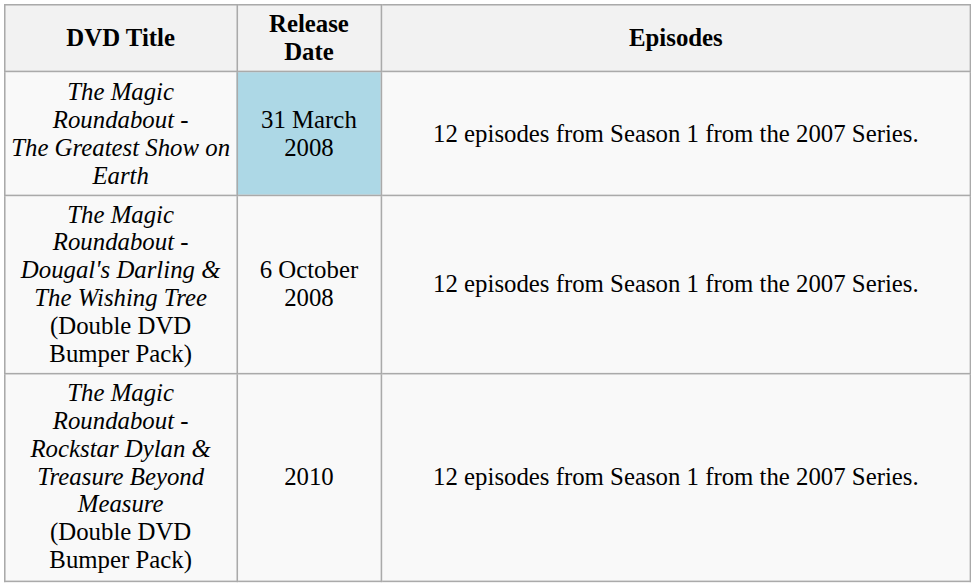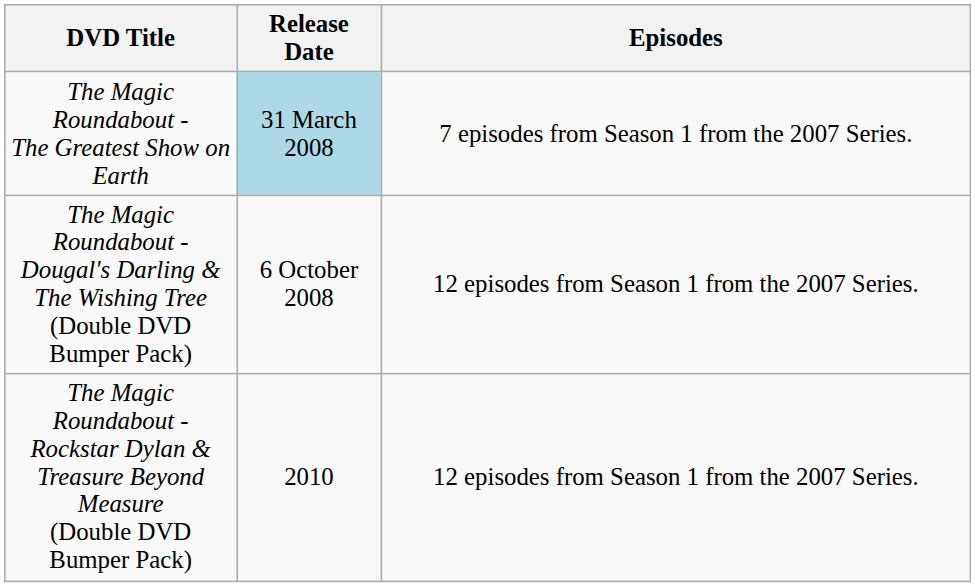The Magic Roundabout - The Greatest Show on Earth | Episodes: 12 episodes from Season 1 from the 2007 Series. -> 7 episodes from Season 1 from the 2007 Series.
